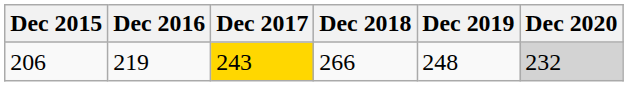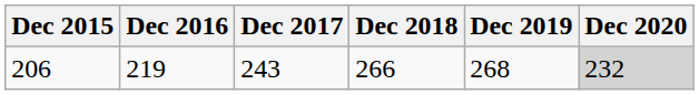206 | Dec 2017: gold background -> no background
206 | Dec 2019: 248 -> 268
